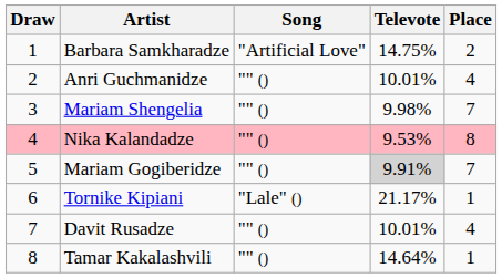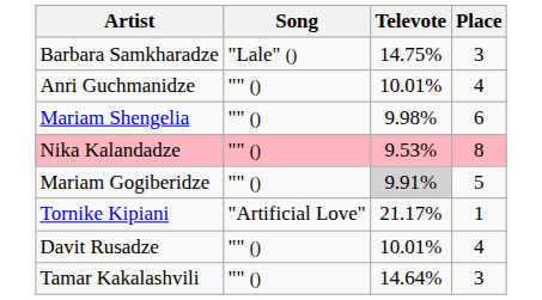- column: Draw | 1 | 2 | 3 | 4 | 5 | 6 | 7 | 8
Barbara Samkharadze | Song: "Artificial Love" -> "Lale" ()
Barbara Samkharadze | Place: 2 -> 3
Mariam Shengelia | Place: 7 -> 6
Mariam Gogiberidze | Place: 7 -> 5
Tornike Kipiani | Song: "Lale" () -> "Artificial Love"
Tamar Kakalashvili | Place: 1 -> 3
